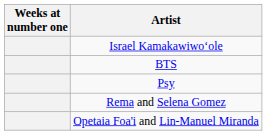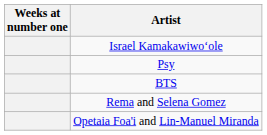rows swapped: BTS <-> Psy
